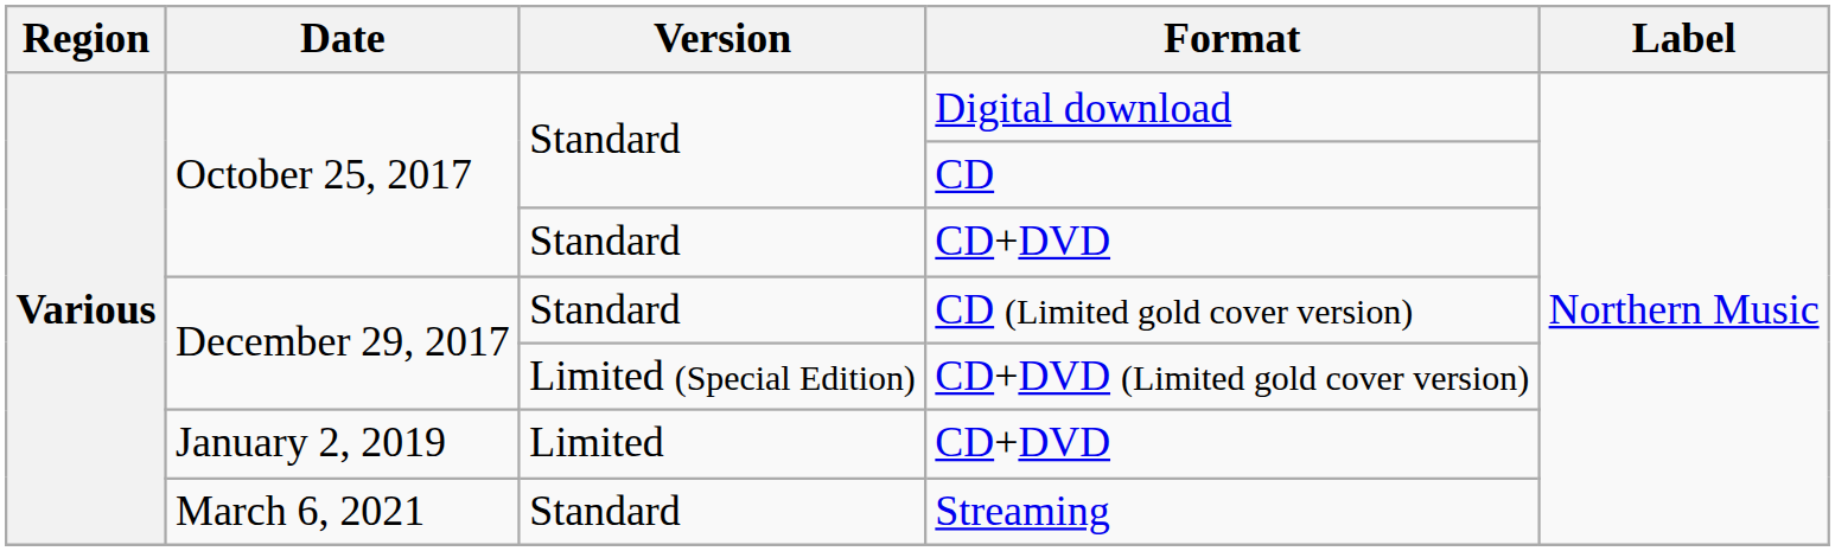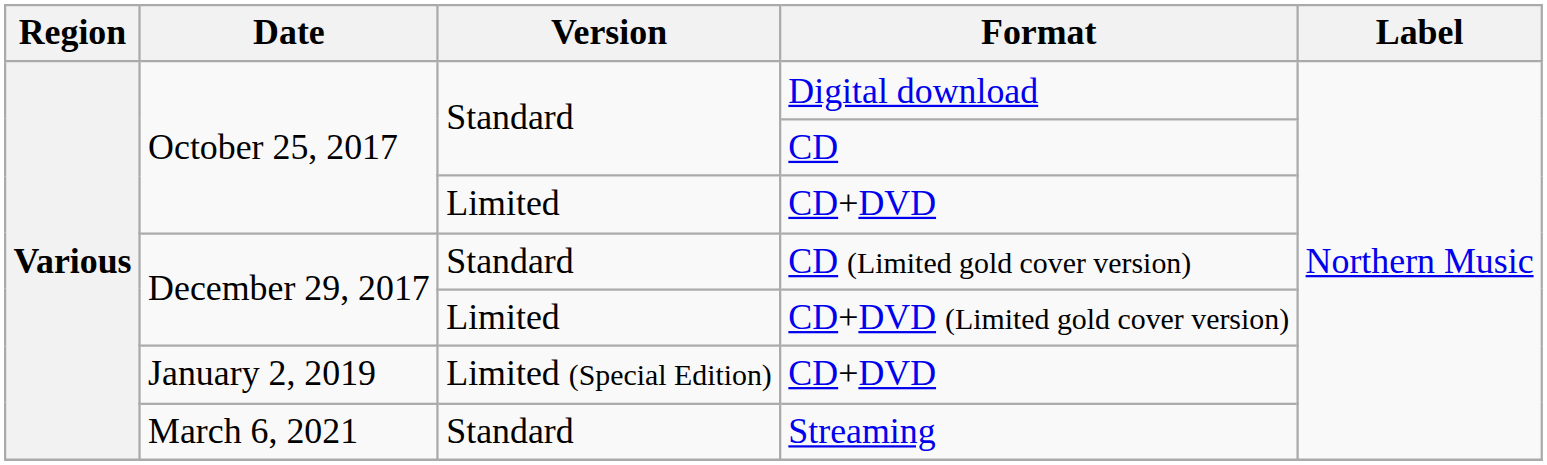October 25, 2017 / CD+DVD | Version: Standard -> Limited
CD+DVD (Limited gold cover version) | Version: Limited (Special Edition) -> Limited
January 2, 2019 / CD+DVD | Version: Limited -> Limited (Special Edition)
